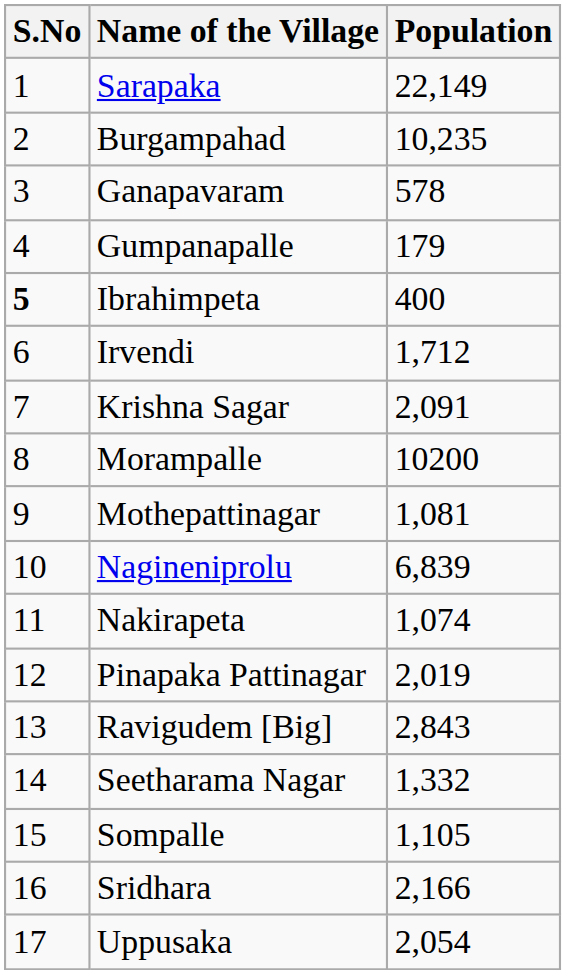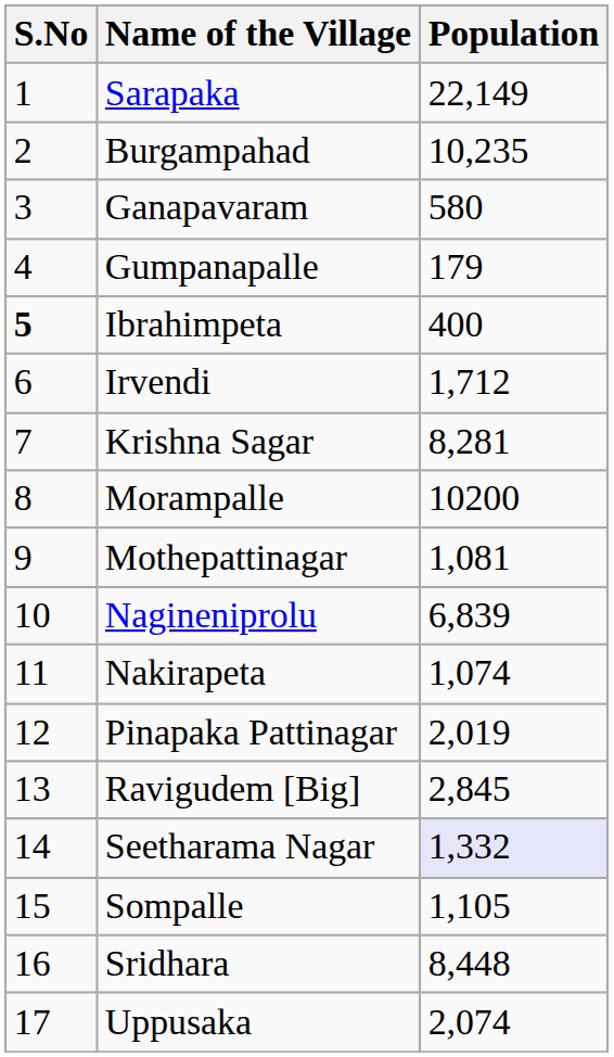Ganapavaram | Population: 578 -> 580
Krishna Sagar | Population: 2,091 -> 8,281
Ravigudem [Big] | Population: 2,843 -> 2,845
Seetharama Nagar | Population: no background -> lavender background
Sridhara | Population: 2,166 -> 8,448
Uppusaka | Population: 2,054 -> 2,074
